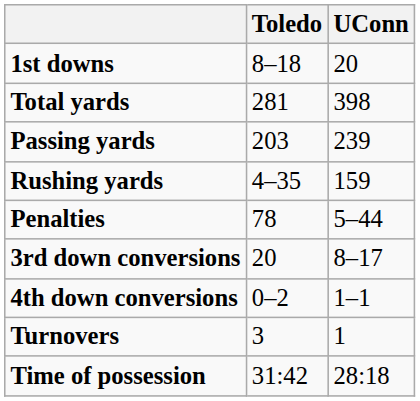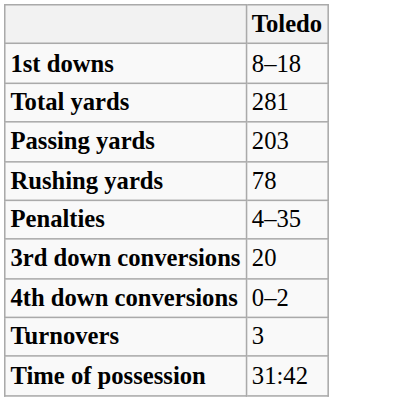- column: UConn | 20 | 398 | 239 | 159 | 5–44 | 8–17 | 1–1 | 1 | 28:18
Rushing yards | Toledo: 4–35 -> 78
Penalties | Toledo: 78 -> 4–35
